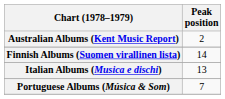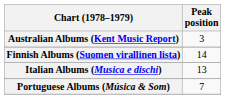Australian Albums (Kent Music Report) | Peak position: 2 -> 3
